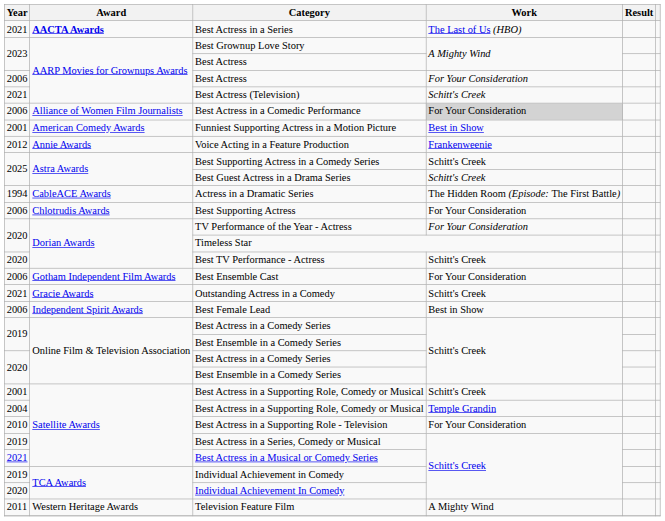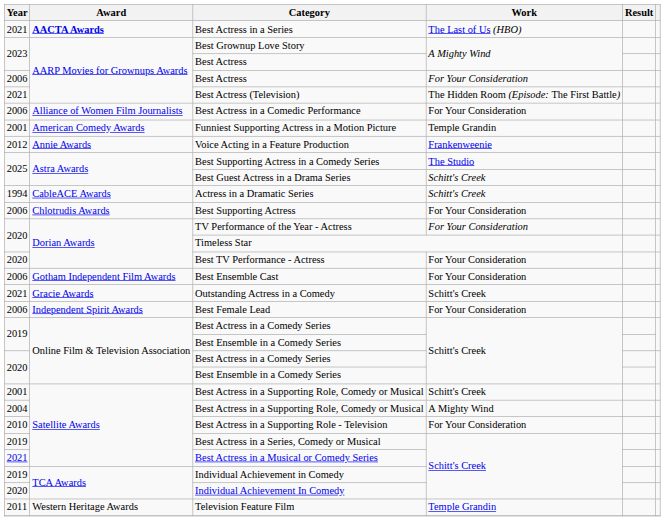Best Actress (Television) | Work: Schitt's Creek -> The Hidden Room (Episode: The First Battle)
Best Actress in a Comedic Performance | Work: lightgrey background -> no background
Funniest Supporting Actress in a Motion Picture | Work: Best in Show -> Temple Grandin
Best Supporting Actress in a Comedy Series | Work: Schitt's Creek -> The Studio
Actress in a Dramatic Series | Work: The Hidden Room (Episode: The First Battle) -> Schitt's Creek
Best TV Performance - Actress | Work: Schitt's Creek -> For Your Consideration
Best Female Lead | Work: Best in Show -> For Your Consideration
2004 / Best Actress in a Supporting Role, Comedy or Musical | Work: Temple Grandin -> A Mighty Wind
Television Feature Film | Work: A Mighty Wind -> Temple Grandin
